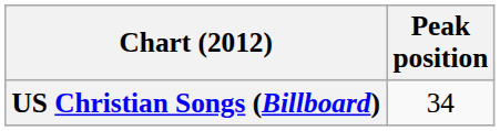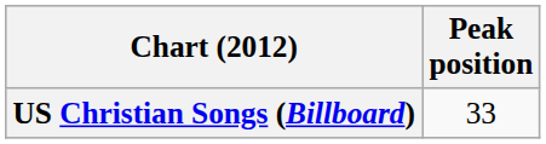US Christian Songs (Billboard) | Peak position: 34 -> 33
